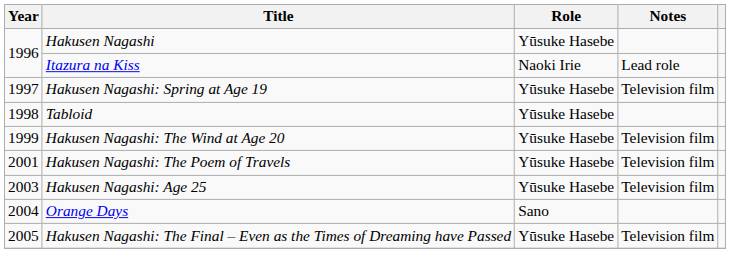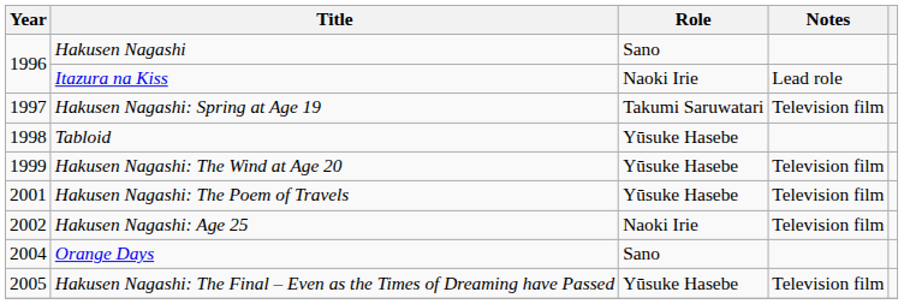Hakusen Nagashi | Role: Yūsuke Hasebe -> Sano
Hakusen Nagashi: Spring at Age 19 | Role: Yūsuke Hasebe -> Takumi Saruwatari
Hakusen Nagashi: Age 25 | Year: 2003 -> 2002
Hakusen Nagashi: Age 25 | Role: Yūsuke Hasebe -> Naoki Irie
